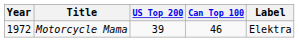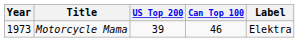Motorcycle Mama | Year: 1972 -> 1973
